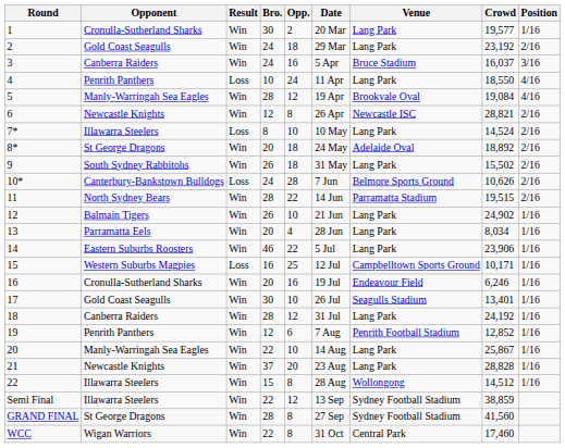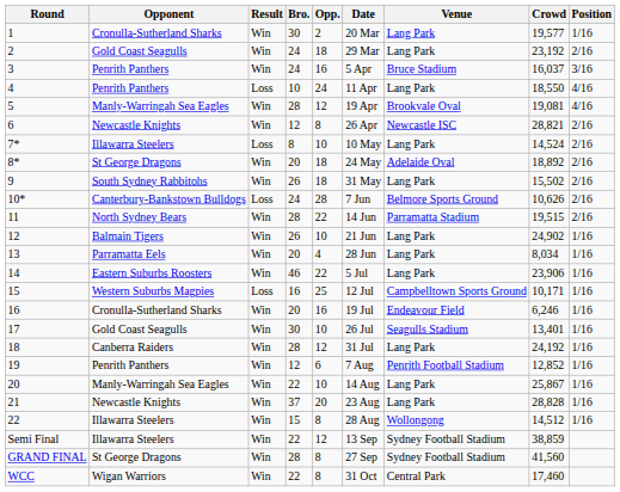3 | Opponent: Canberra Raiders -> Penrith Panthers
5 | Crowd: 19,084 -> 19,081
